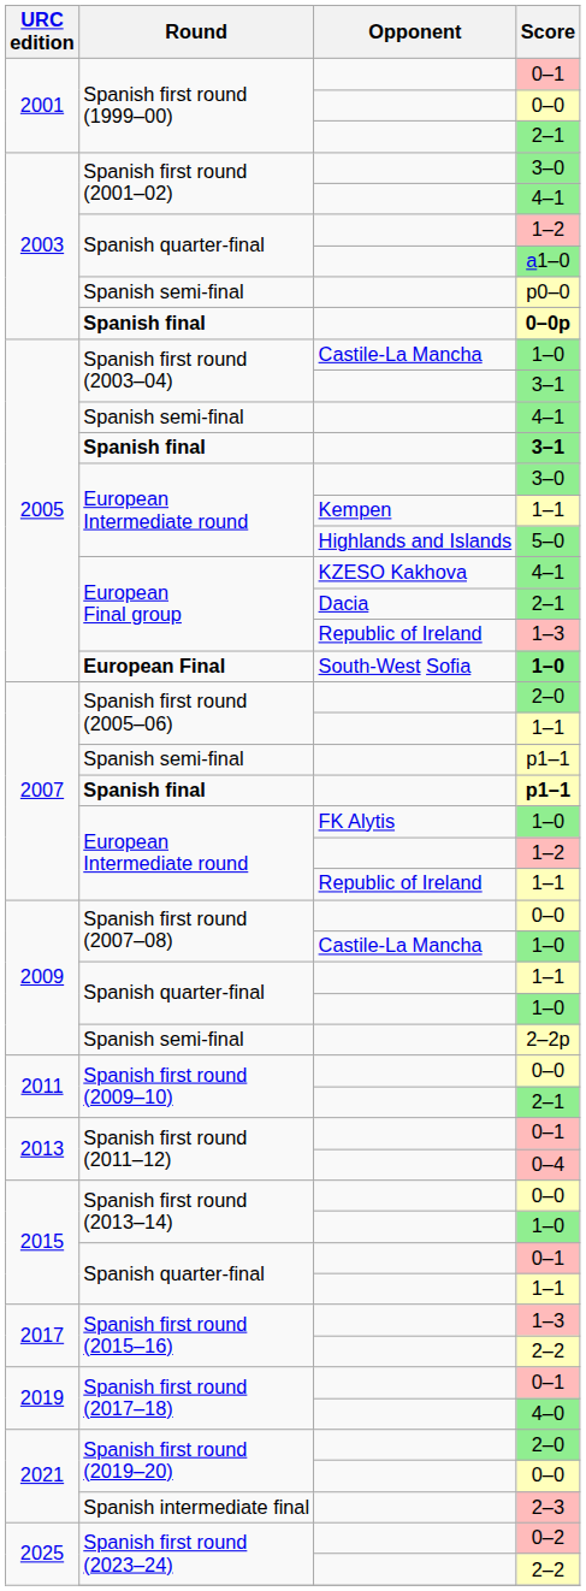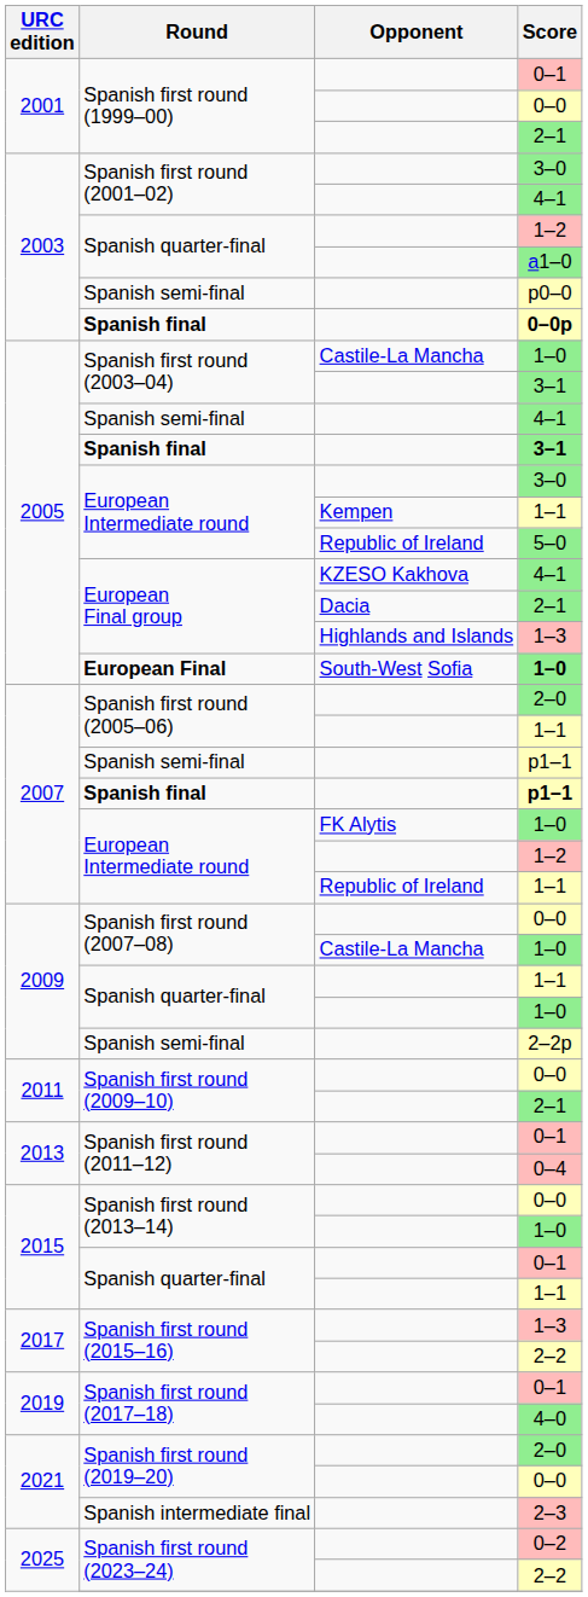5–0 | Opponent: Highlands and Islands -> Republic of Ireland
European Final group / 1–3 | Opponent: Republic of Ireland -> Highlands and Islands
